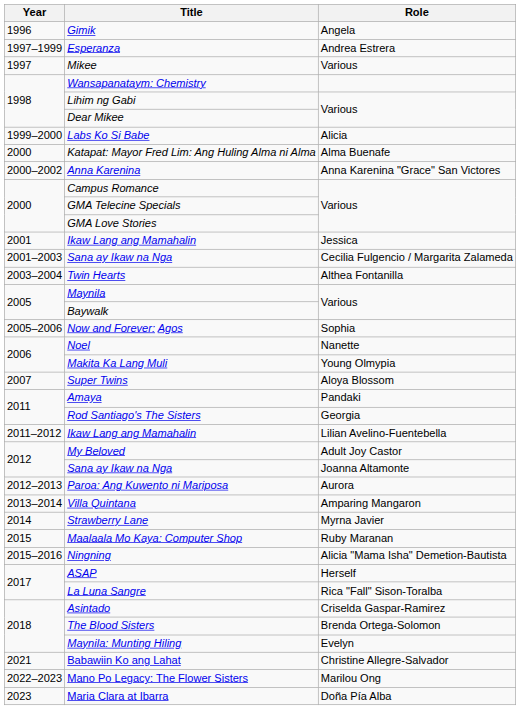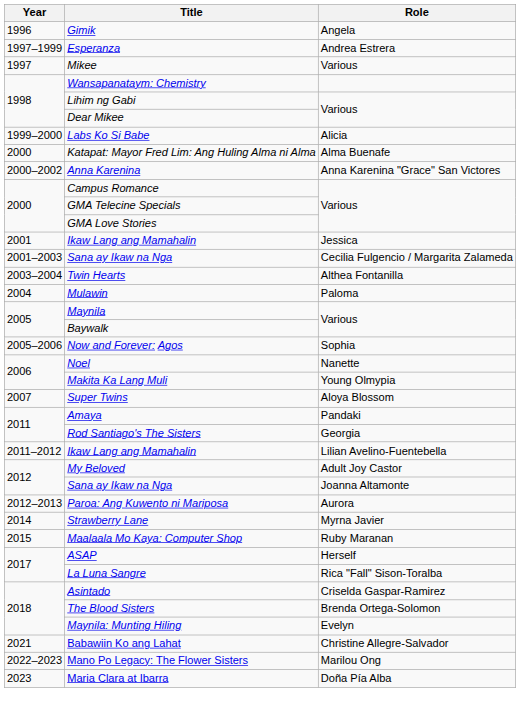+ row: 2004 | Mulawin | Paloma
- row: 2013–2014 | Villa Quintana | Amparing Mangaron
- row: 2015–2016 | Ningning | Alicia "Mama Isha" Demetion-Bautista
